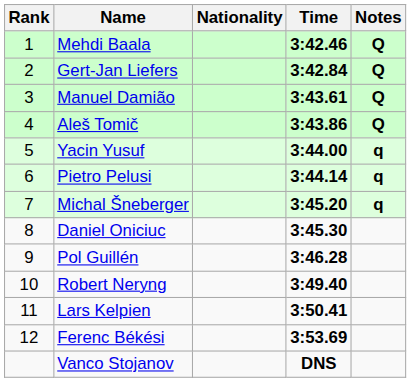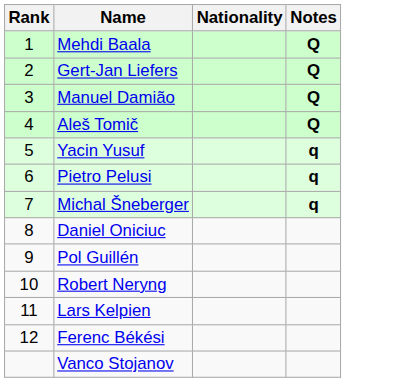- column: Time | 3:42.46 | 3:42.84 | 3:43.61 | 3:43.86 | 3:44.00 | 3:44.14 | 3:45.20 | 3:45.30 | 3:46.28 | 3:49.40 | 3:50.41 | 3:53.69 | DNS
